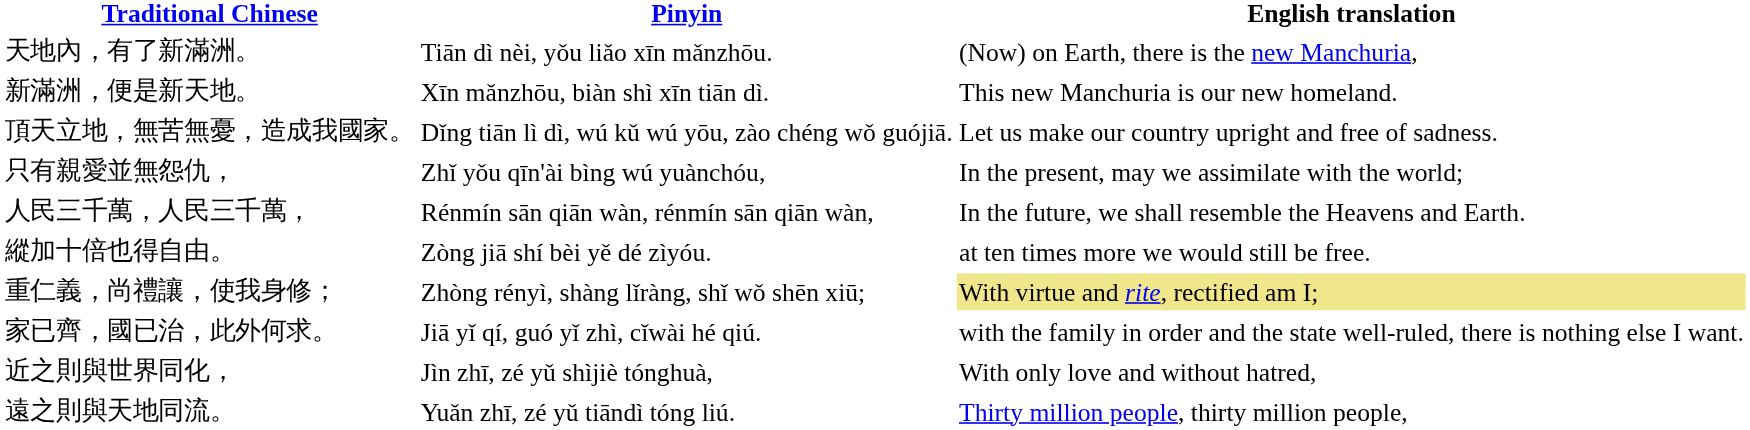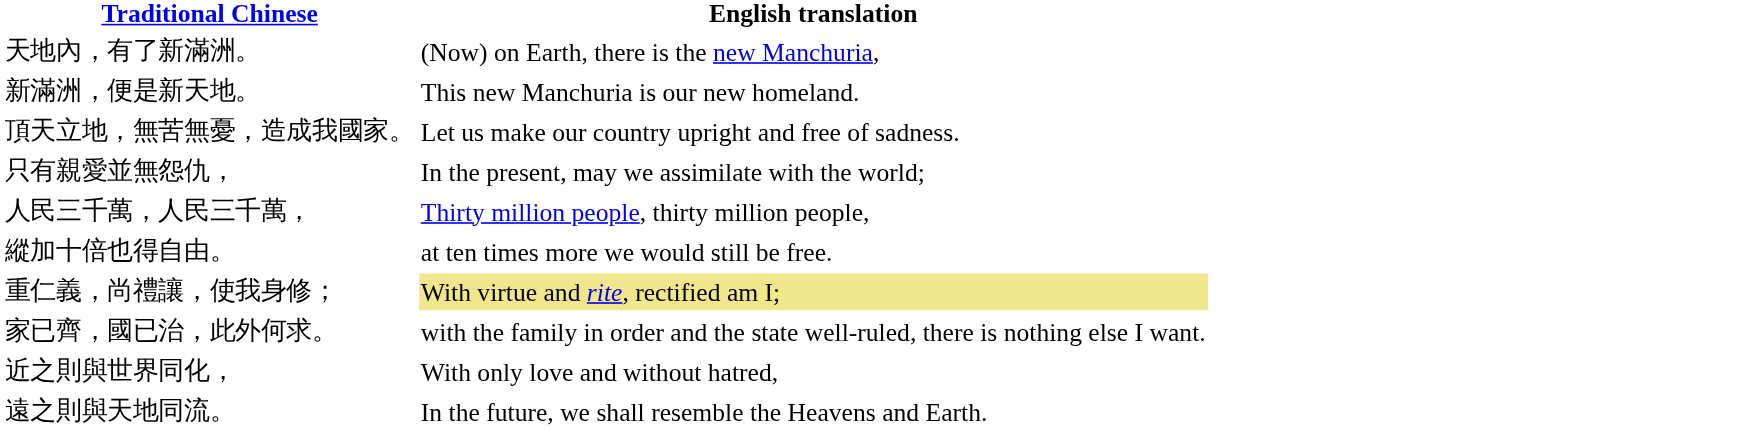- column: Pinyin | Tiān dì nèi, yǒu liǎo xīn mǎnzhōu. | Xīn mǎnzhōu, biàn shì xīn tiān dì. | Dǐng tiān lì dì, wú kǔ wú yōu, zào chéng wǒ guójiā. | Zhǐ yǒu qīn'ài bìng wú yuànchóu, | Rénmín sān qiān wàn, rénmín sān qiān wàn, | Zòng jiā shí bèi yě dé zìyóu. | Zhòng rényì, shàng lǐràng, shǐ wǒ shēn xiū; | Jiā yǐ qí, guó yǐ zhì, cǐwài hé qiú. | Jìn zhī, zé yǔ shìjiè tónghuà, | Yuǎn zhī, zé yǔ tiāndì tóng liú.
人民三千萬，人民三千萬， | English translation: In the future, we shall resemble the Heavens and Earth. -> Thirty million people, thirty million people,
遠之則與天地同流。 | English translation: Thirty million people, thirty million people, -> In the future, we shall resemble the Heavens and Earth.
